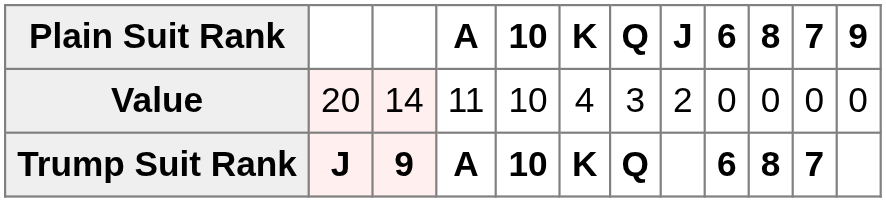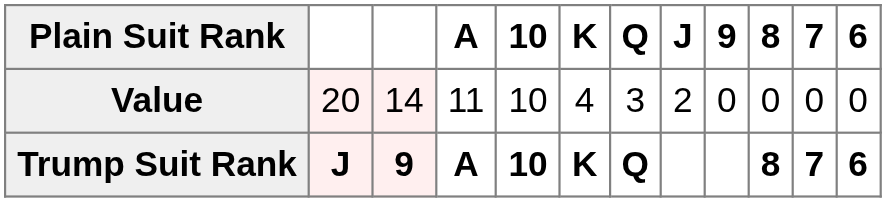columns swapped: 9 <-> 6
